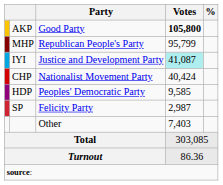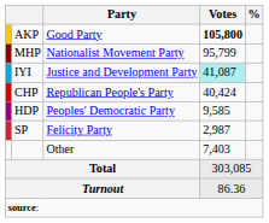MHP | Party: Republican People's Party -> Nationalist Movement Party
CHP | Party: Nationalist Movement Party -> Republican People's Party
